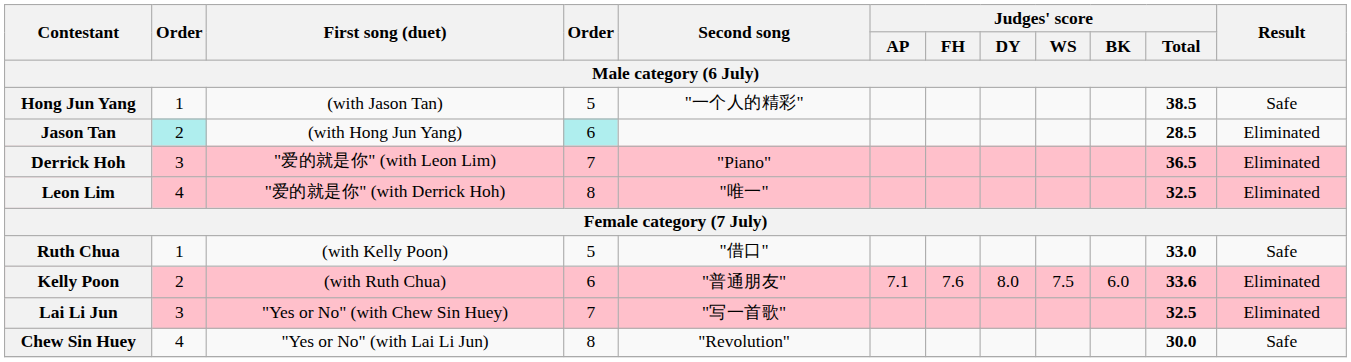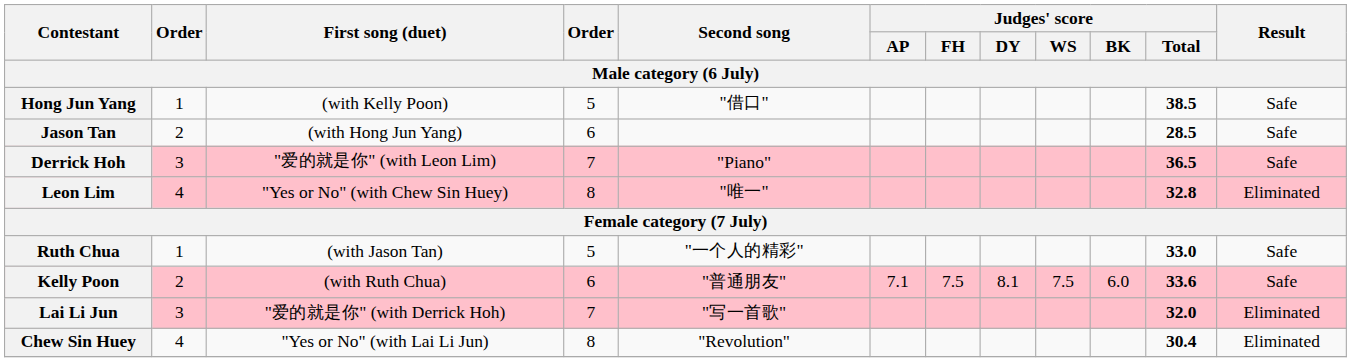Hong Jun Yang | First song (duet): (with Jason Tan) -> (with Kelly Poon)
Hong Jun Yang | Second song: "一个人的精彩" -> "借口"
Jason Tan | column 2: paleturquoise background -> no background
Jason Tan | column 4: paleturquoise background -> no background
Jason Tan | Result: Eliminated -> Safe
Derrick Hoh | Result: Eliminated -> Safe
Leon Lim | First song (duet): "爱的就是你" (with Derrick Hoh) -> "Yes or No" (with Chew Sin Huey)
Leon Lim | Judges' score / Total: 32.5 -> 32.8
Ruth Chua | First song (duet): (with Kelly Poon) -> (with Jason Tan)
Ruth Chua | Second song: "借口" -> "一个人的精彩"
Kelly Poon | Judges' score / FH: 7.6 -> 7.5
Kelly Poon | Judges' score / DY: 8.0 -> 8.1
Kelly Poon | Result: Eliminated -> Safe
Lai Li Jun | First song (duet): "Yes or No" (with Chew Sin Huey) -> "爱的就是你" (with Derrick Hoh)
Lai Li Jun | Judges' score / Total: 32.5 -> 32.0
Chew Sin Huey | Judges' score / Total: 30.0 -> 30.4
Chew Sin Huey | Result: Safe -> Eliminated
